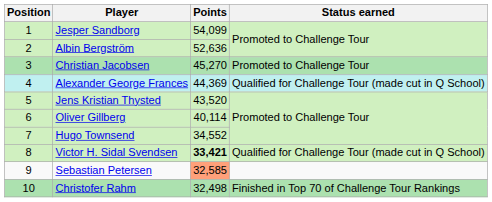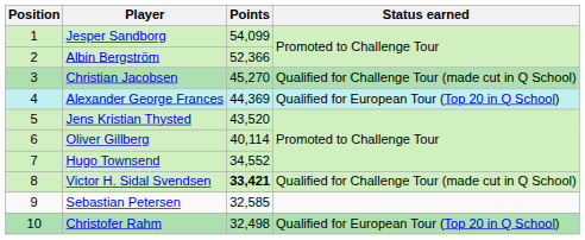Albin Bergström | Points: 52,636 -> 52,366
Christian Jacobsen | Status earned: Promoted to Challenge Tour -> Qualified for Challenge Tour (made cut in Q School)
Alexander George Frances | Status earned: Qualified for Challenge Tour (made cut in Q School) -> Qualified for European Tour (Top 20 in Q School)
Sebastian Petersen | Points: lightsalmon background -> no background
Christofer Rahm | Status earned: Finished in Top 70 of Challenge Tour Rankings -> Qualified for European Tour (Top 20 in Q School)
